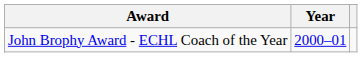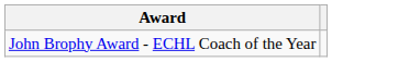- column: Year | 2000–01
